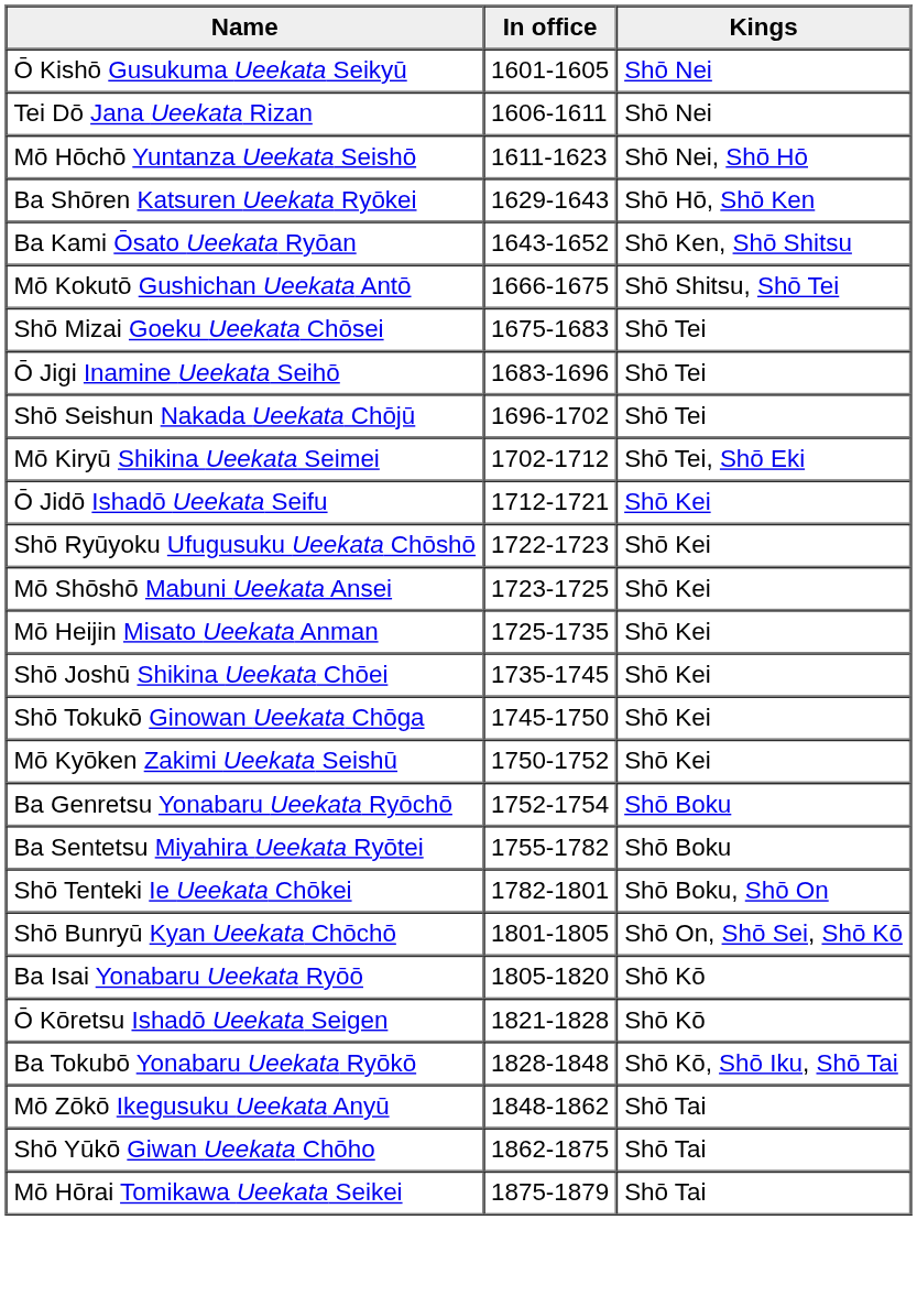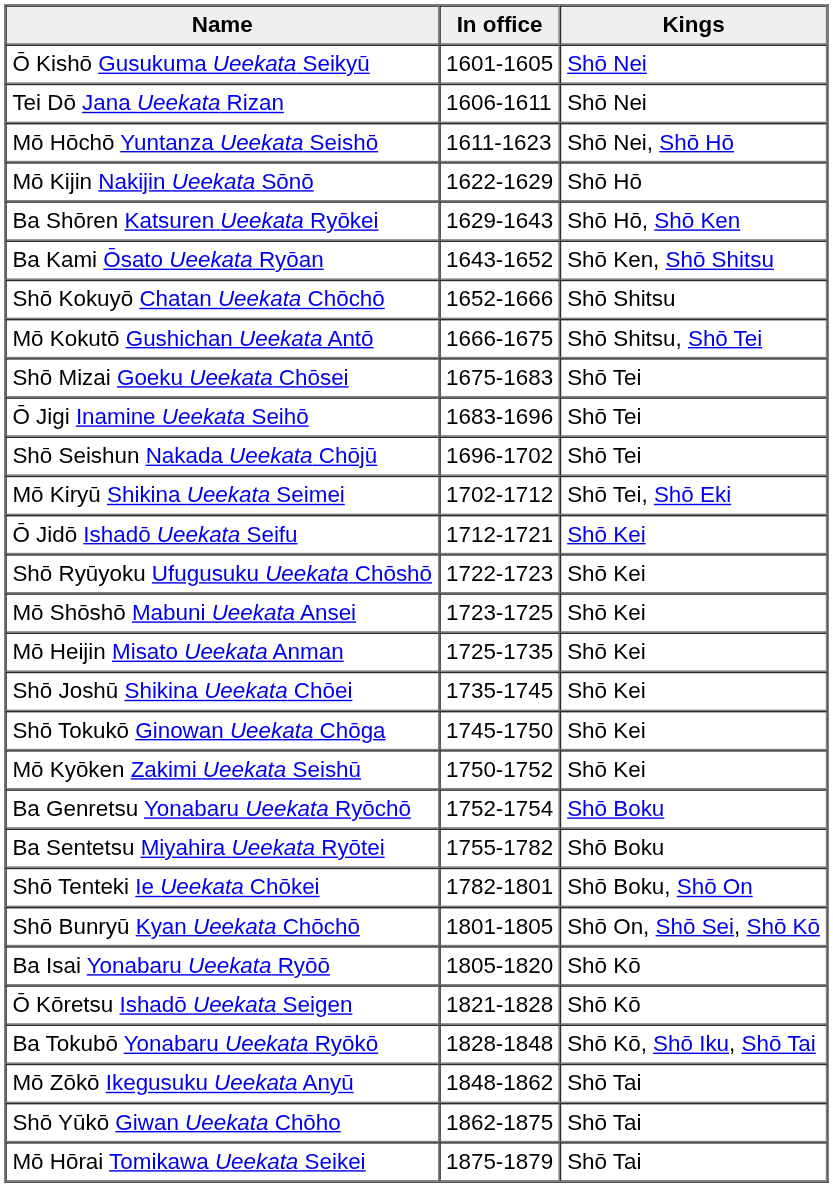+ row: Mō Kijin Nakijin Ueekata Sōnō | 1622-1629 | Shō Hō
+ row: Shō Kokuyō Chatan Ueekata Chōchō | 1652-1666 | Shō Shitsu
